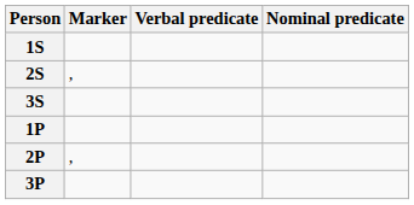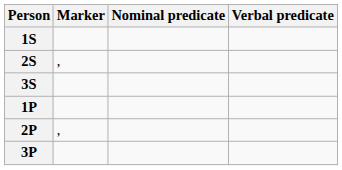columns swapped: Verbal predicate <-> Nominal predicate
